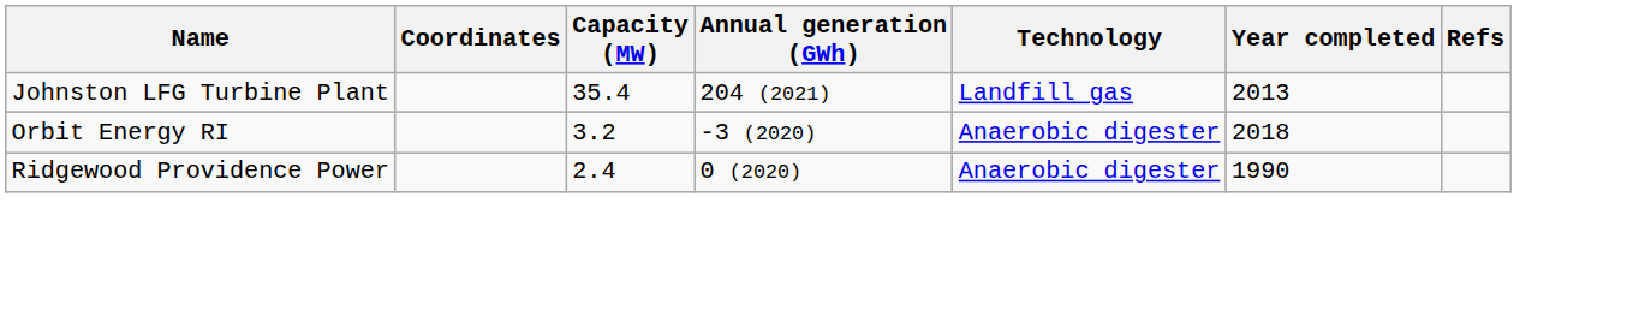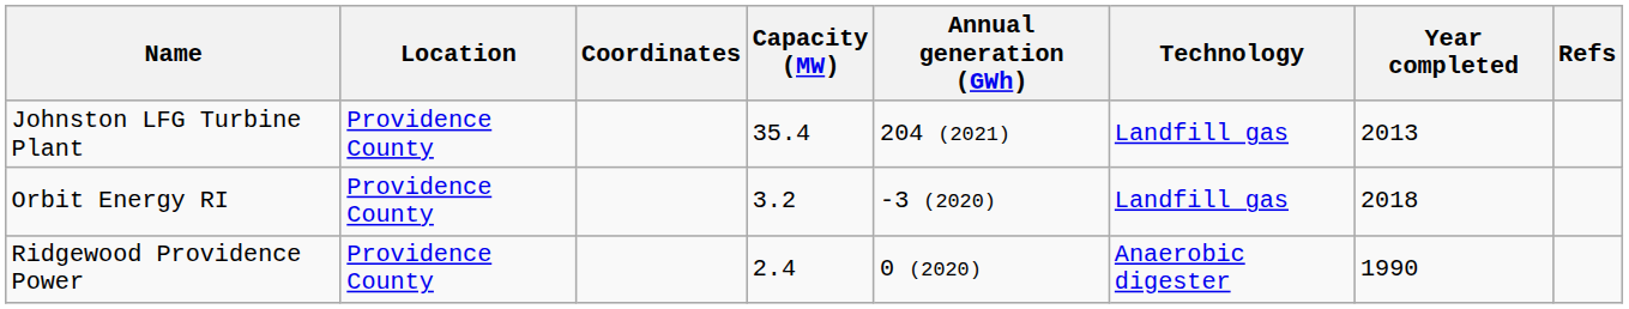+ column: Location | Providence County | Providence County | Providence County
Orbit Energy RI | Technology: Anaerobic digester -> Landfill gas
